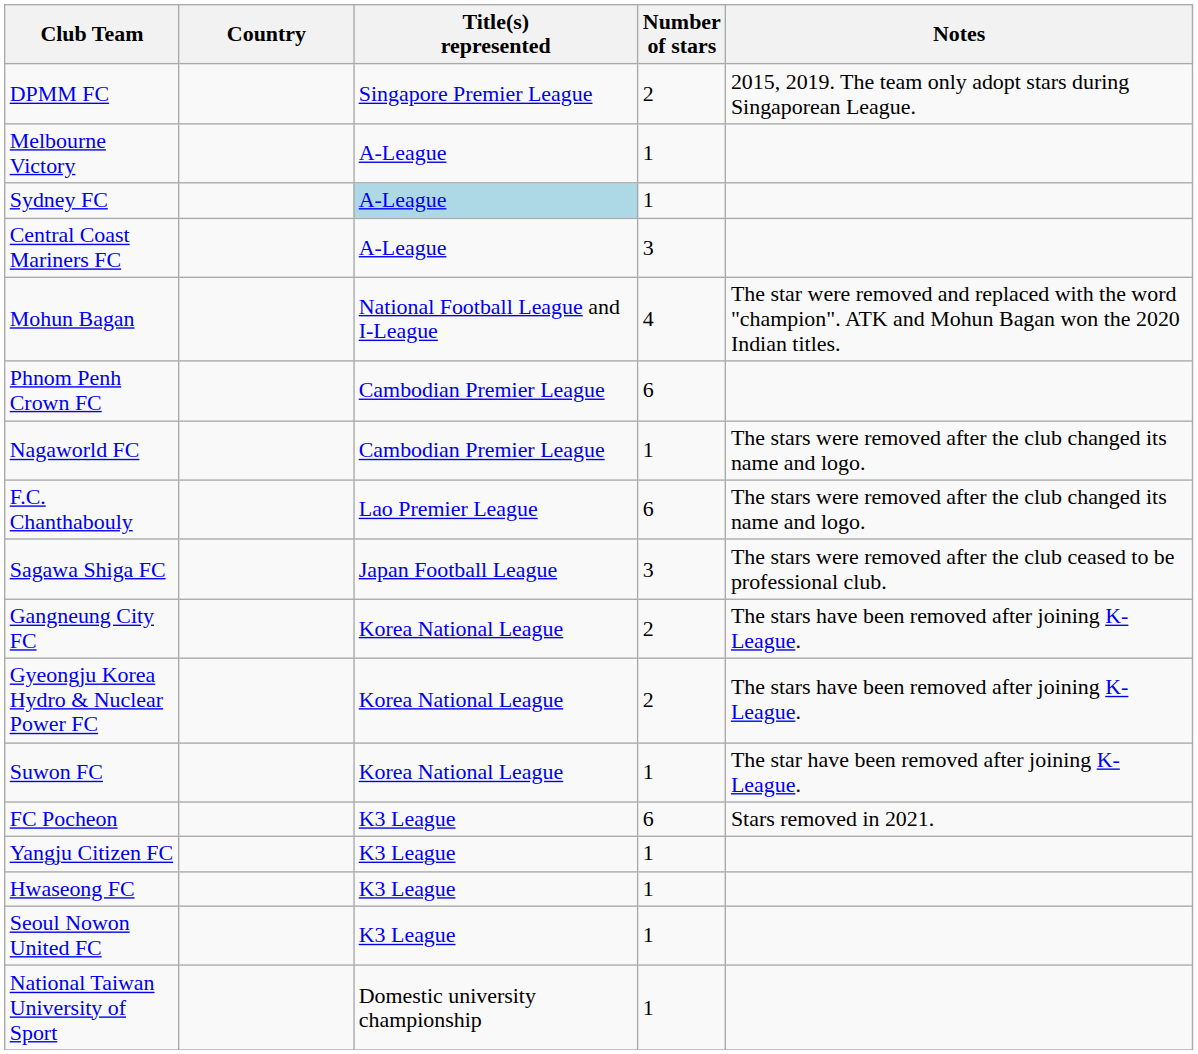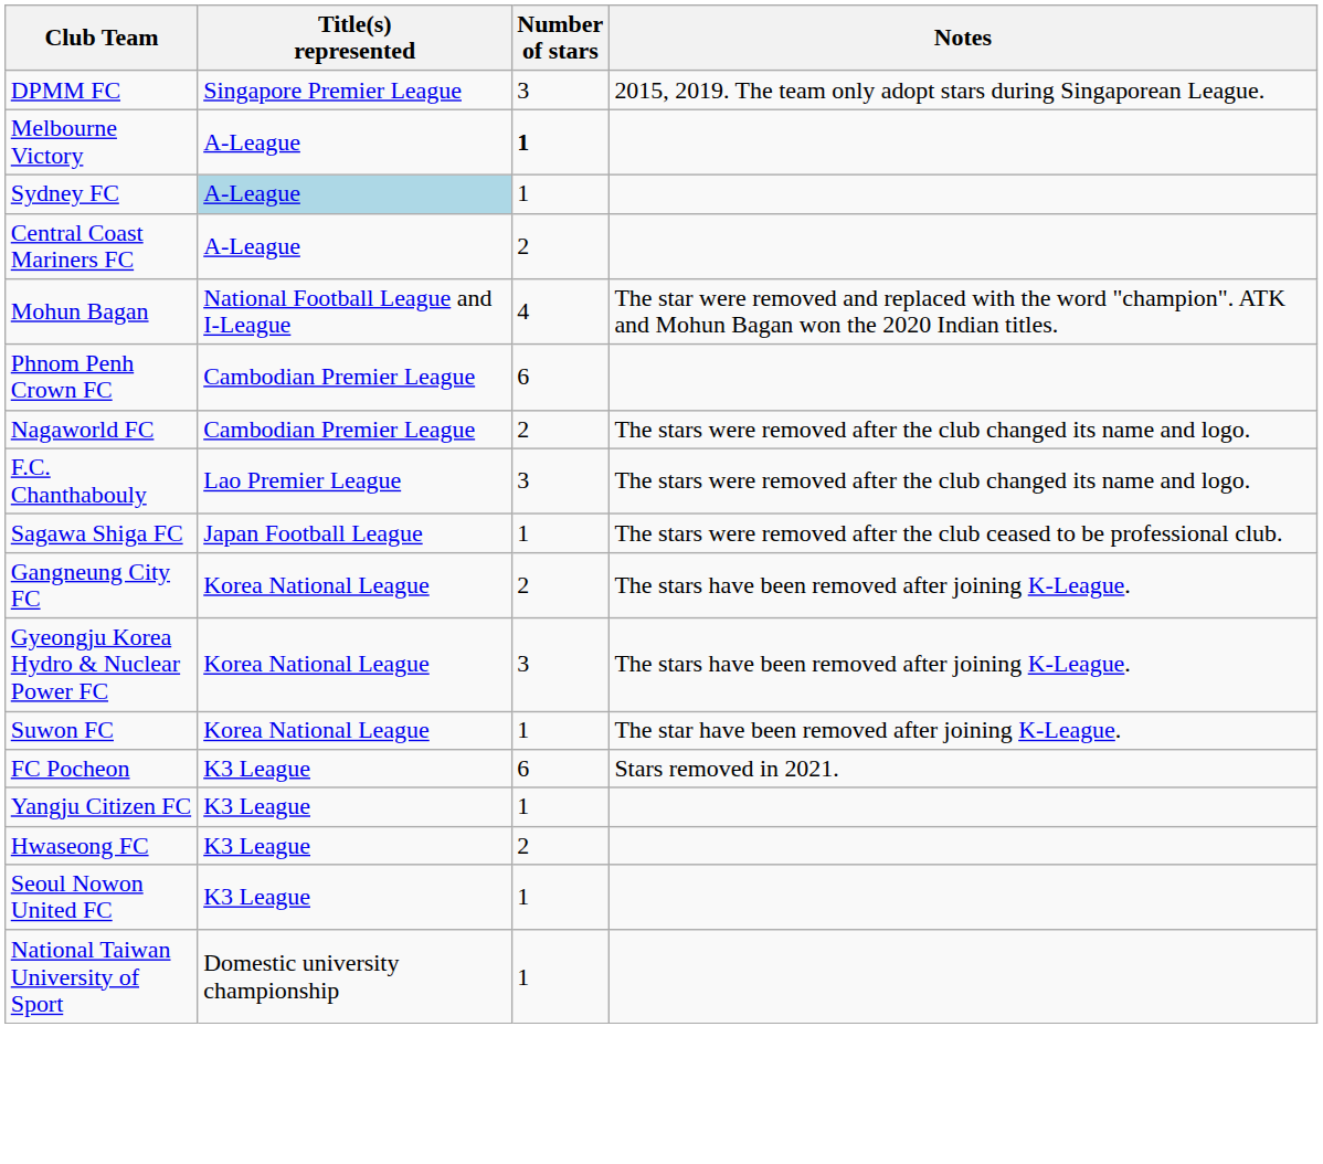- column: Country
DPMM FC | Number of stars: 2 -> 3
Melbourne Victory | Number of stars: normal -> bold
Central Coast Mariners FC | Number of stars: 3 -> 2
Nagaworld FC | Number of stars: 1 -> 2
F.C. Chanthabouly | Number of stars: 6 -> 3
Sagawa Shiga FC | Number of stars: 3 -> 1
Gyeongju Korea Hydro & Nuclear Power FC | Number of stars: 2 -> 3
Hwaseong FC | Number of stars: 1 -> 2
